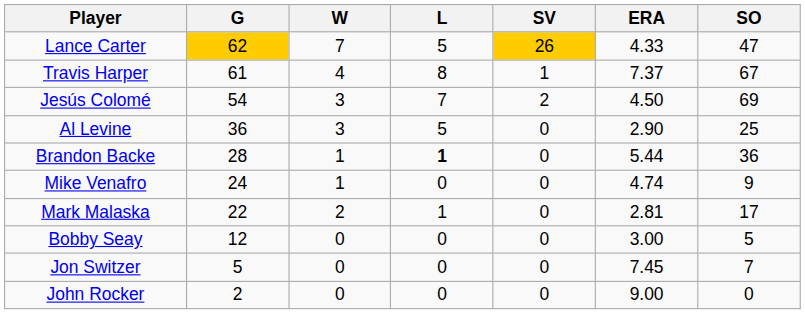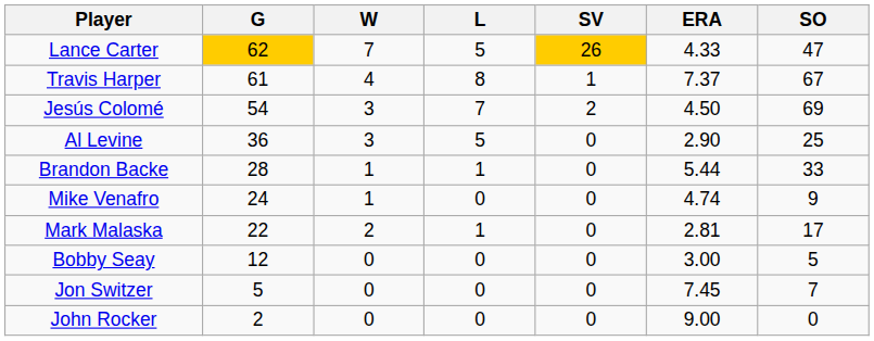Brandon Backe | L: bold -> normal
Brandon Backe | SO: 36 -> 33
